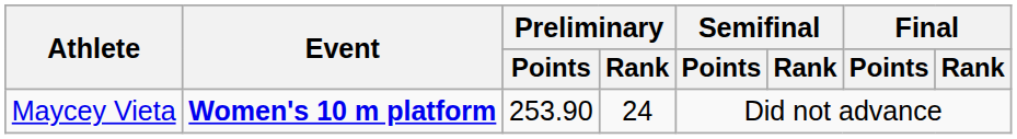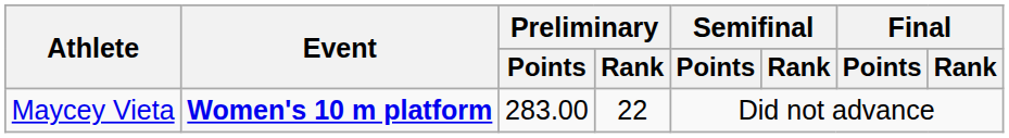Maycey Vieta | Preliminary / Points: 253.90 -> 283.00
Maycey Vieta | Preliminary / Rank: 24 -> 22
